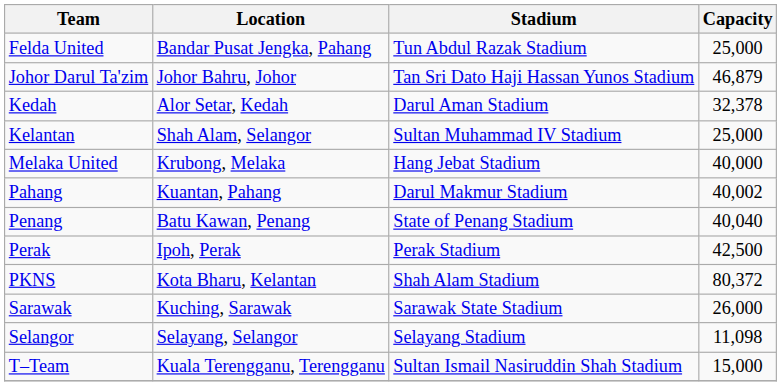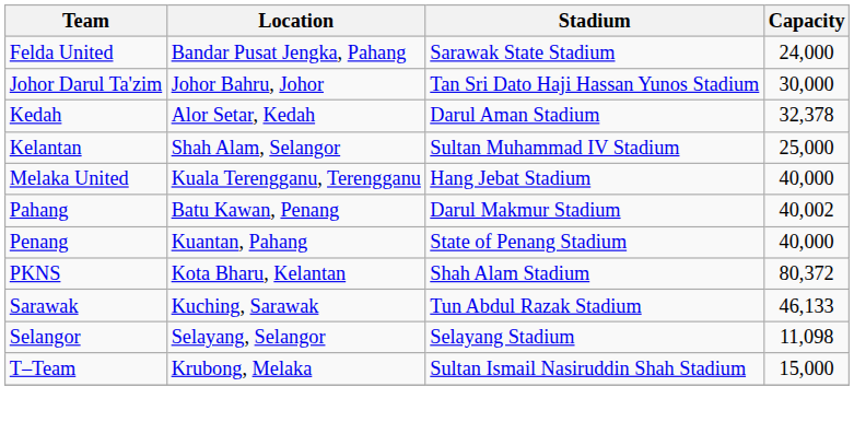Felda United | Stadium: Tun Abdul Razak Stadium -> Sarawak State Stadium
Felda United | Capacity: 25,000 -> 24,000
Johor Darul Ta'zim | Capacity: 46,879 -> 30,000
Melaka United | Location: Krubong, Melaka -> Kuala Terengganu, Terengganu
Pahang | Location: Kuantan, Pahang -> Batu Kawan, Penang
Penang | Location: Batu Kawan, Penang -> Kuantan, Pahang
Penang | Capacity: 40,040 -> 40,000
- row: Perak | Ipoh, Perak | Perak Stadium | 42,500
Sarawak | Stadium: Sarawak State Stadium -> Tun Abdul Razak Stadium
Sarawak | Capacity: 26,000 -> 46,133
T–Team | Location: Kuala Terengganu, Terengganu -> Krubong, Melaka
